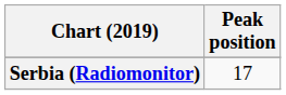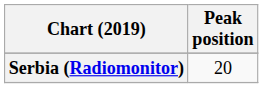Serbia (Radiomonitor) | Peak position: 17 -> 20
